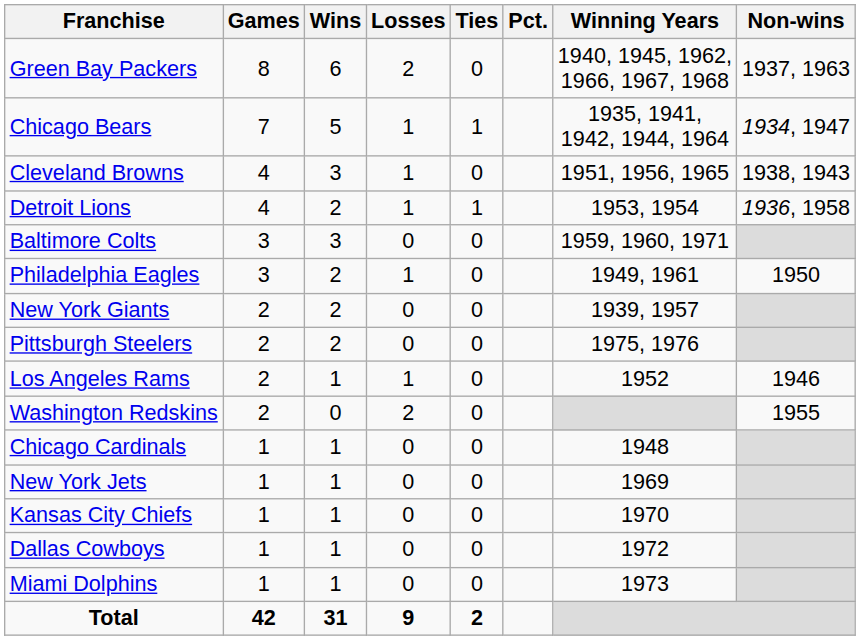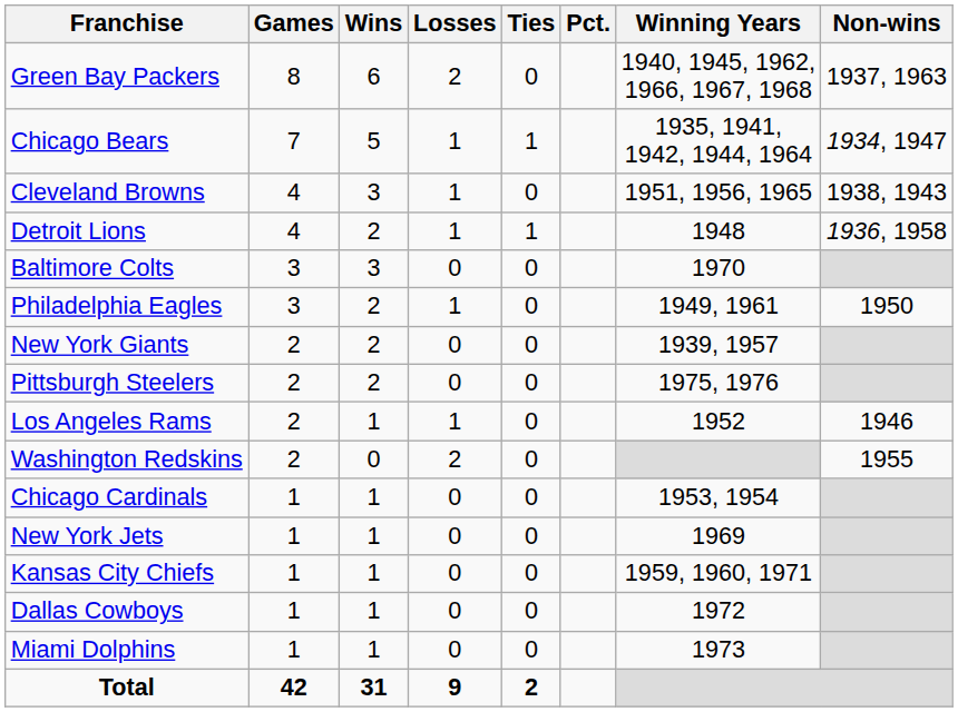Detroit Lions | Winning Years: 1953, 1954 -> 1948
Baltimore Colts | Winning Years: 1959, 1960, 1971 -> 1970
Chicago Cardinals | Winning Years: 1948 -> 1953, 1954
Kansas City Chiefs | Winning Years: 1970 -> 1959, 1960, 1971
